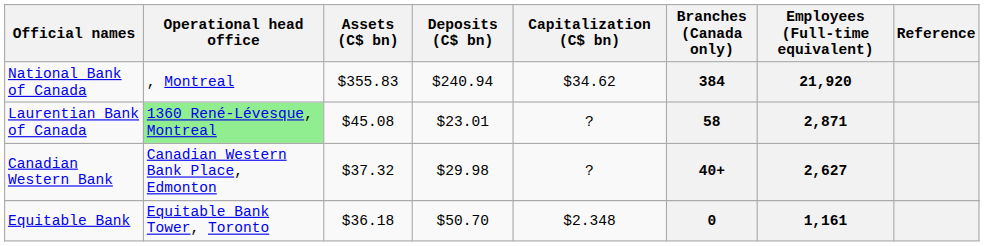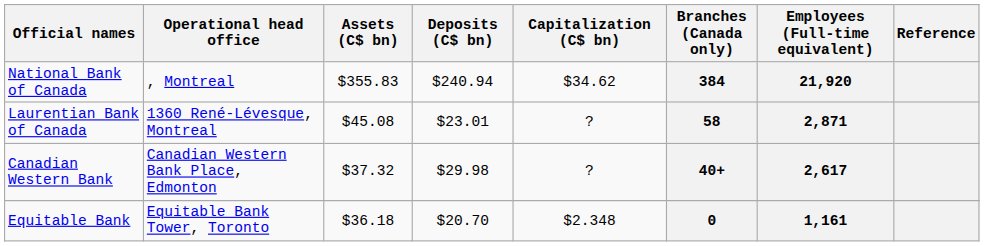Laurentian Bank of Canada | Operational head office: lightgreen background -> no background
Canadian Western Bank | Employees (Full-time equivalent): 2,627 -> 2,617
Equitable Bank | Deposits (C$ bn): $50.70 -> $20.70
